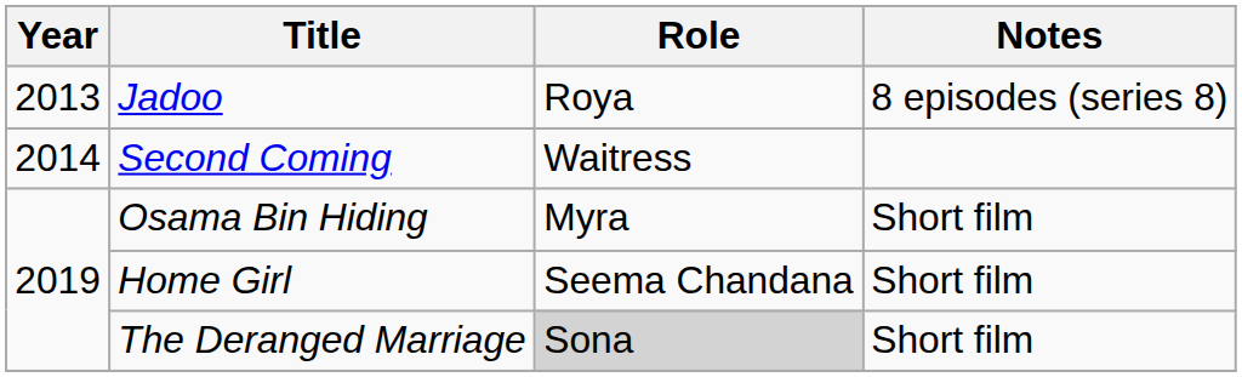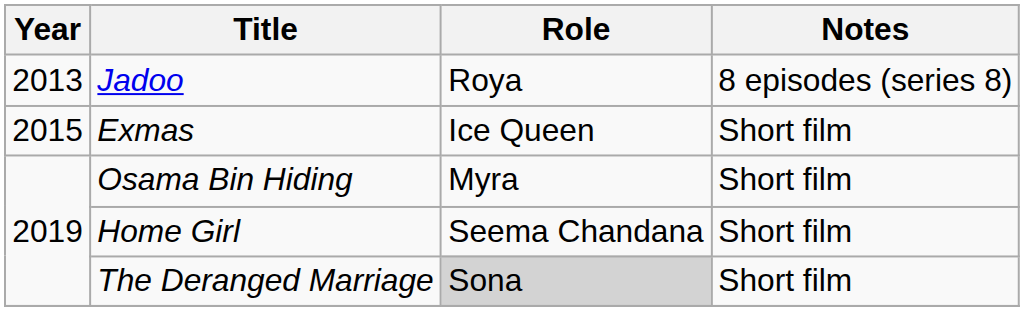- row: 2014 | Second Coming | Waitress
+ row: 2015 | Exmas | Ice Queen | Short film
